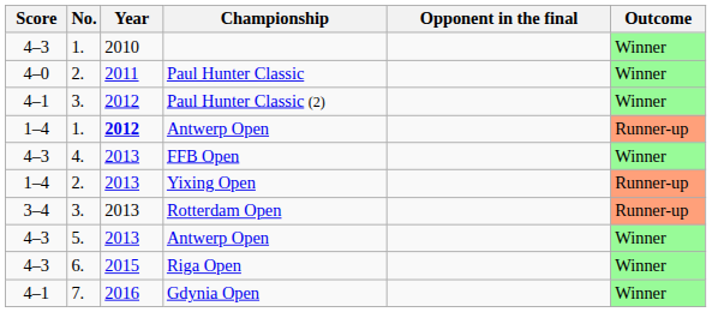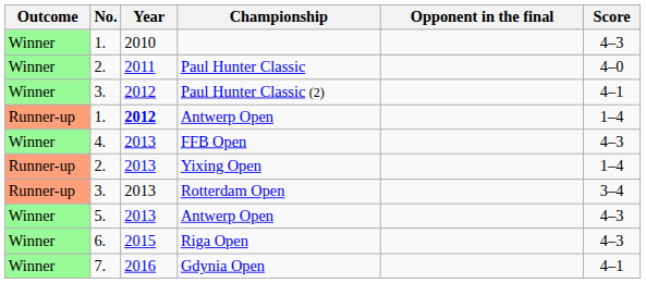columns swapped: Outcome <-> Score
